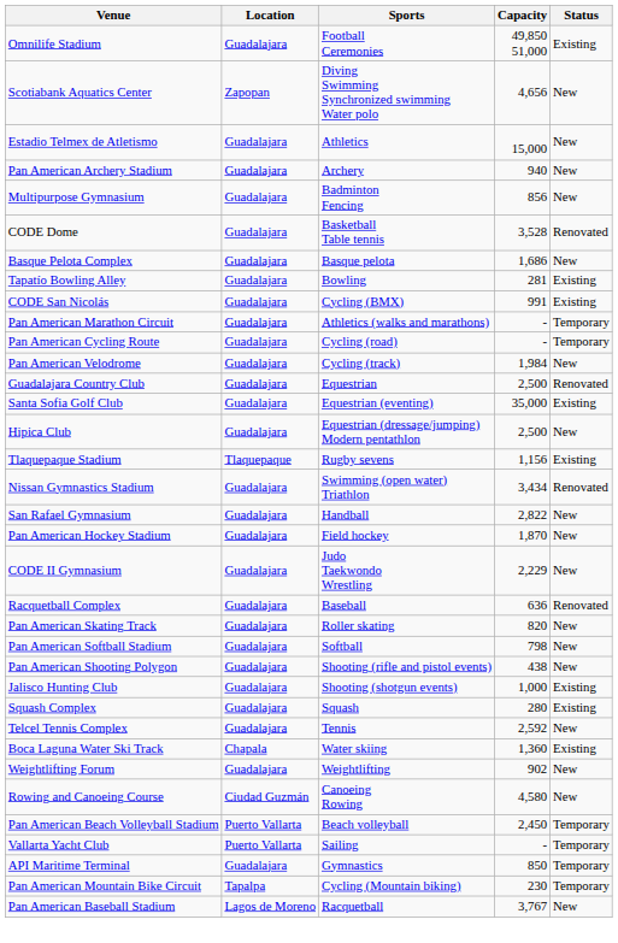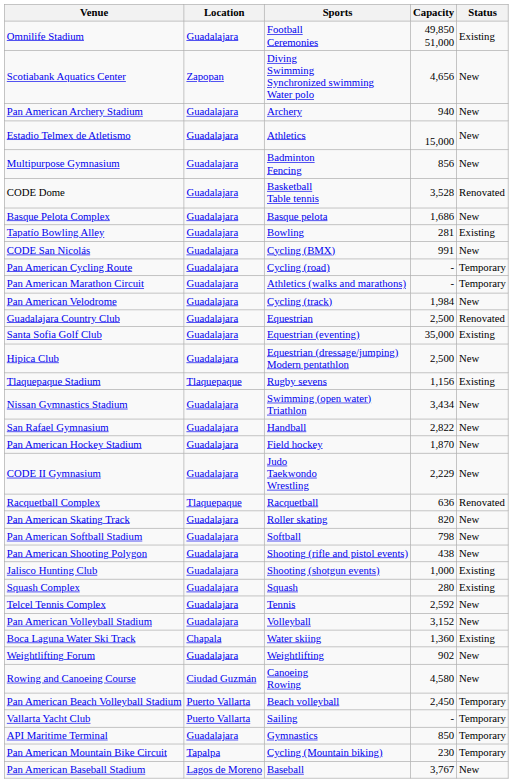rows swapped: Pan American Archery Stadium <-> Estadio Telmex de Atletismo
CODE San Nicolás | Status: Existing -> New
rows swapped: Pan American Marathon Circuit <-> Pan American Cycling Route
Nissan Gymnastics Stadium | Status: Renovated -> New
Racquetball Complex | Location: Guadalajara -> Tlaquepaque
Racquetball Complex | Sports: Baseball -> Racquetball
+ row: Pan American Volleyball Stadium | Guadalajara | Volleyball | 3,152 | New
Pan American Baseball Stadium | Sports: Racquetball -> Baseball
